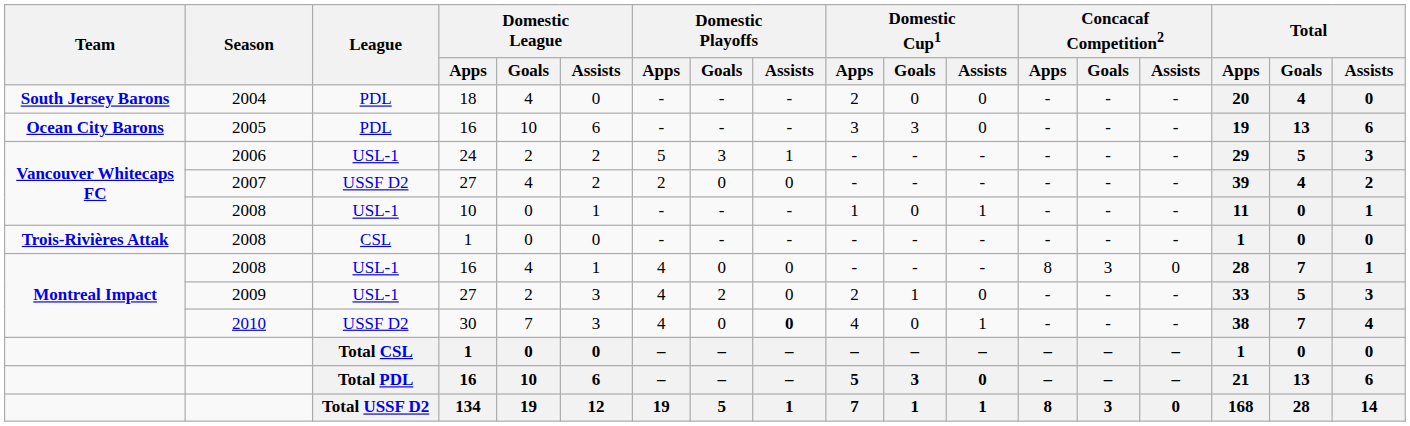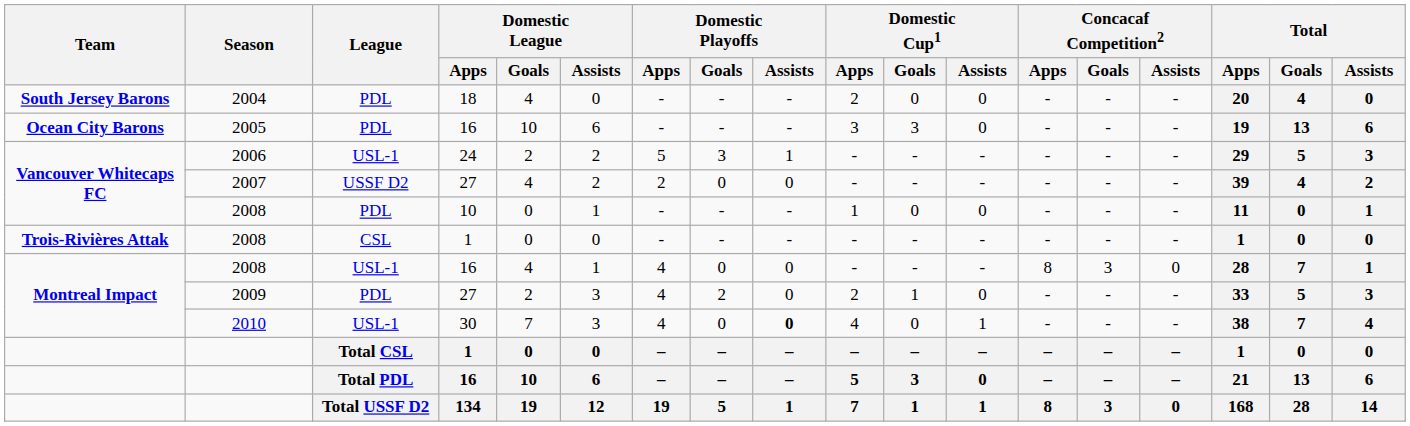2008 / 10 | League: USL-1 -> PDL
2008 / 10 | Domestic Cup1 / Assists: 1 -> 0
2009 | League: USL-1 -> PDL
2010 | League: USSF D2 -> USL-1
